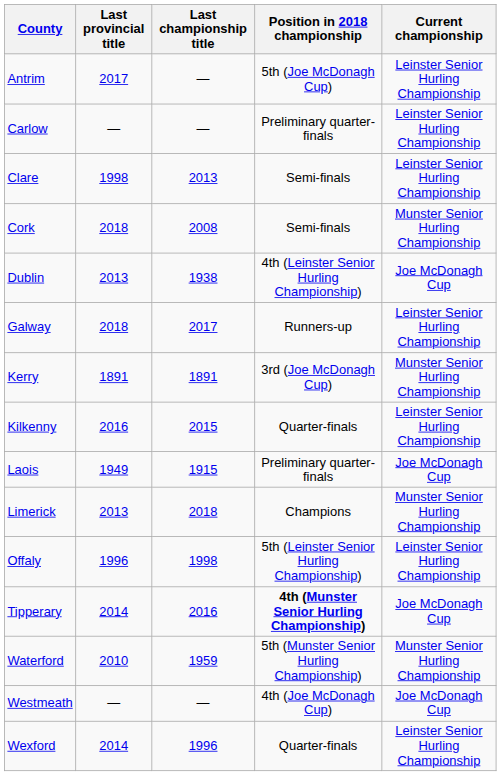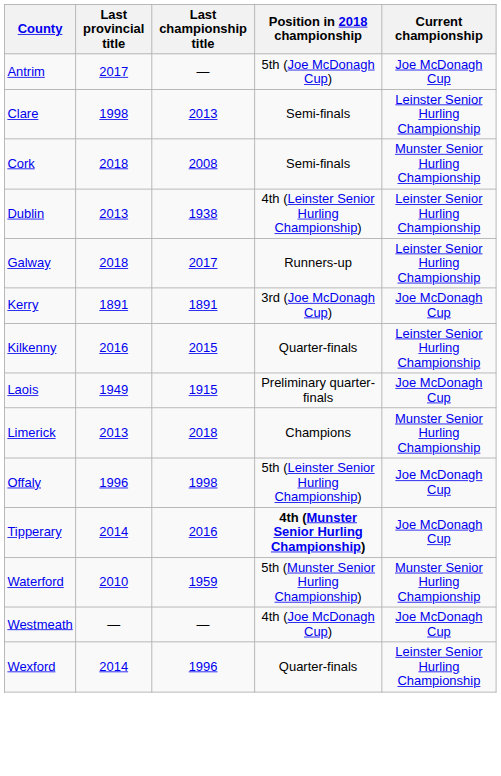Antrim | Current championship: Leinster Senior Hurling Championship -> Joe McDonagh Cup
- row: Carlow | — | — | Preliminary quarter-finals | Leinster Senior Hurling Championship
Dublin | Current championship: Joe McDonagh Cup -> Leinster Senior Hurling Championship
Kerry | Current championship: Munster Senior Hurling Championship -> Joe McDonagh Cup
Offaly | Current championship: Leinster Senior Hurling Championship -> Joe McDonagh Cup
